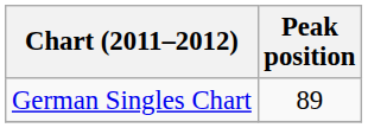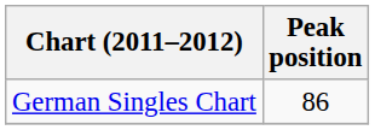German Singles Chart | Peak position: 89 -> 86
